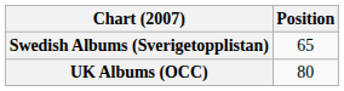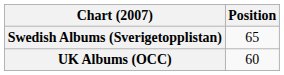UK Albums (OCC) | Position: 80 -> 60
